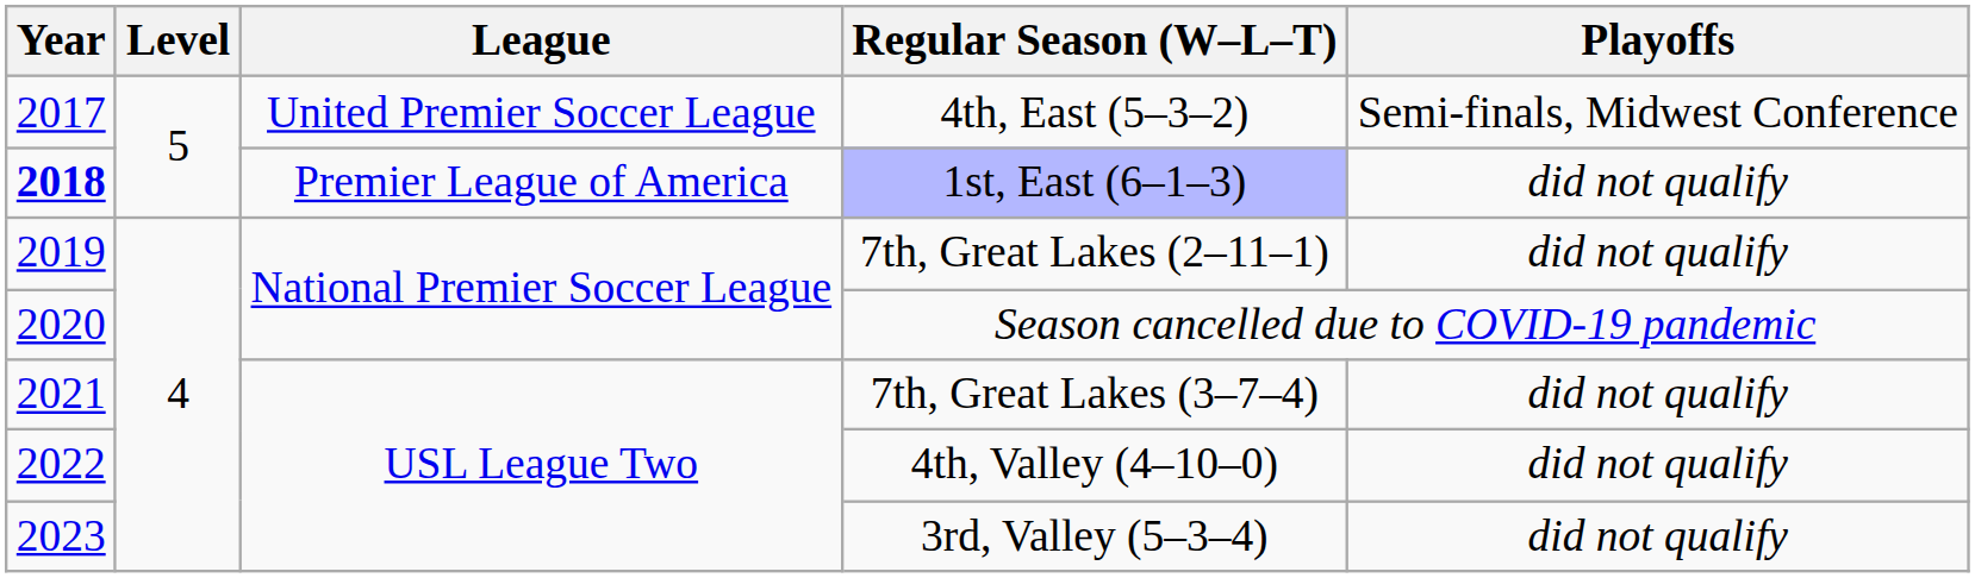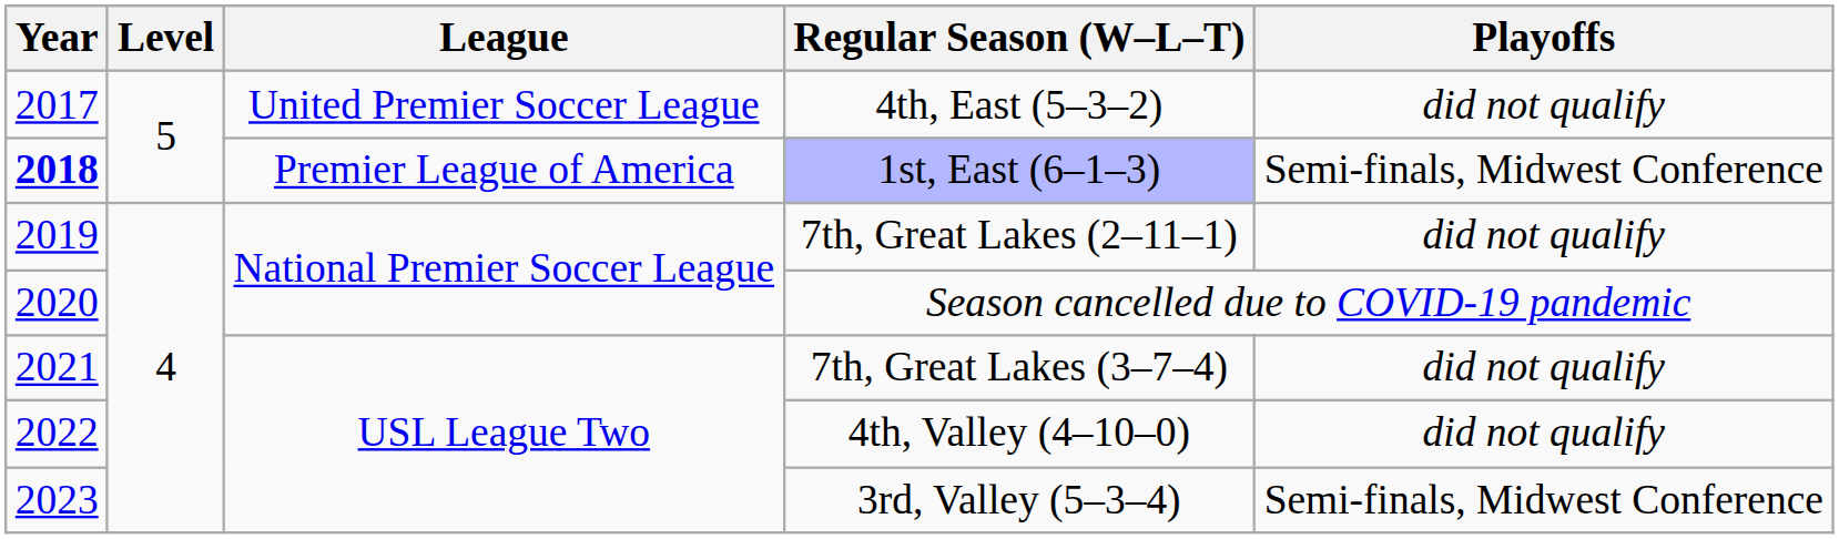4th, East (5–3–2) | Playoffs: Semi-finals, Midwest Conference -> did not qualify
1st, East (6–1–3) | Playoffs: did not qualify -> Semi-finals, Midwest Conference
3rd, Valley (5–3–4) | Playoffs: did not qualify -> Semi-finals, Midwest Conference
